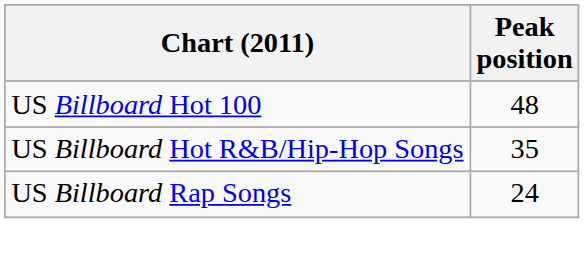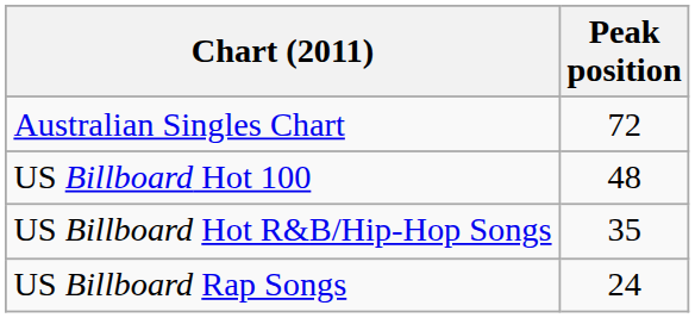+ row: Australian Singles Chart | 72
